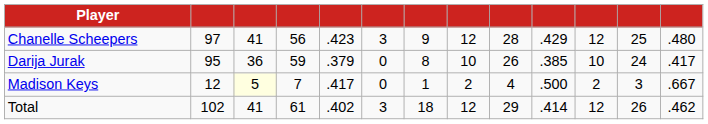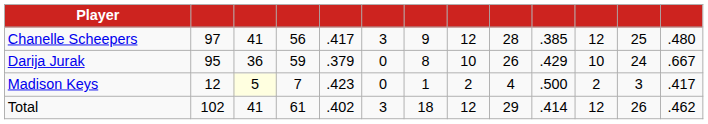Chanelle Scheepers | column 5: .423 -> .417
Chanelle Scheepers | column 10: .429 -> .385
Darija Jurak | column 10: .385 -> .429
Darija Jurak | column 13: .417 -> .667
Madison Keys | column 5: .417 -> .423
Madison Keys | column 13: .667 -> .417
